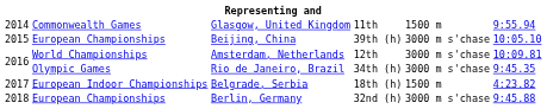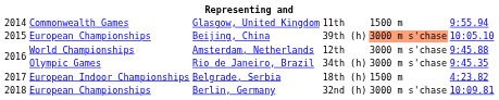Beijing, China | column 5: no background -> lightsalmon background
Amsterdam, Netherlands | column 6: 10:09.81 -> 9:45.88
Berlin, Germany | column 6: 9:45.88 -> 10:09.81
